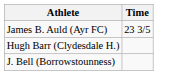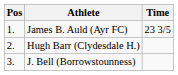+ column: Pos | 1. | 2. | 3.
